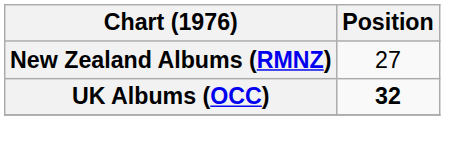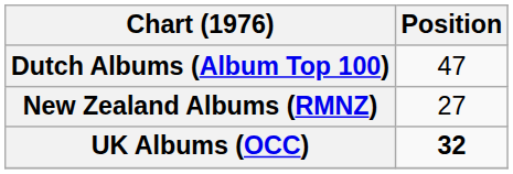+ row: Dutch Albums (Album Top 100) | 47
